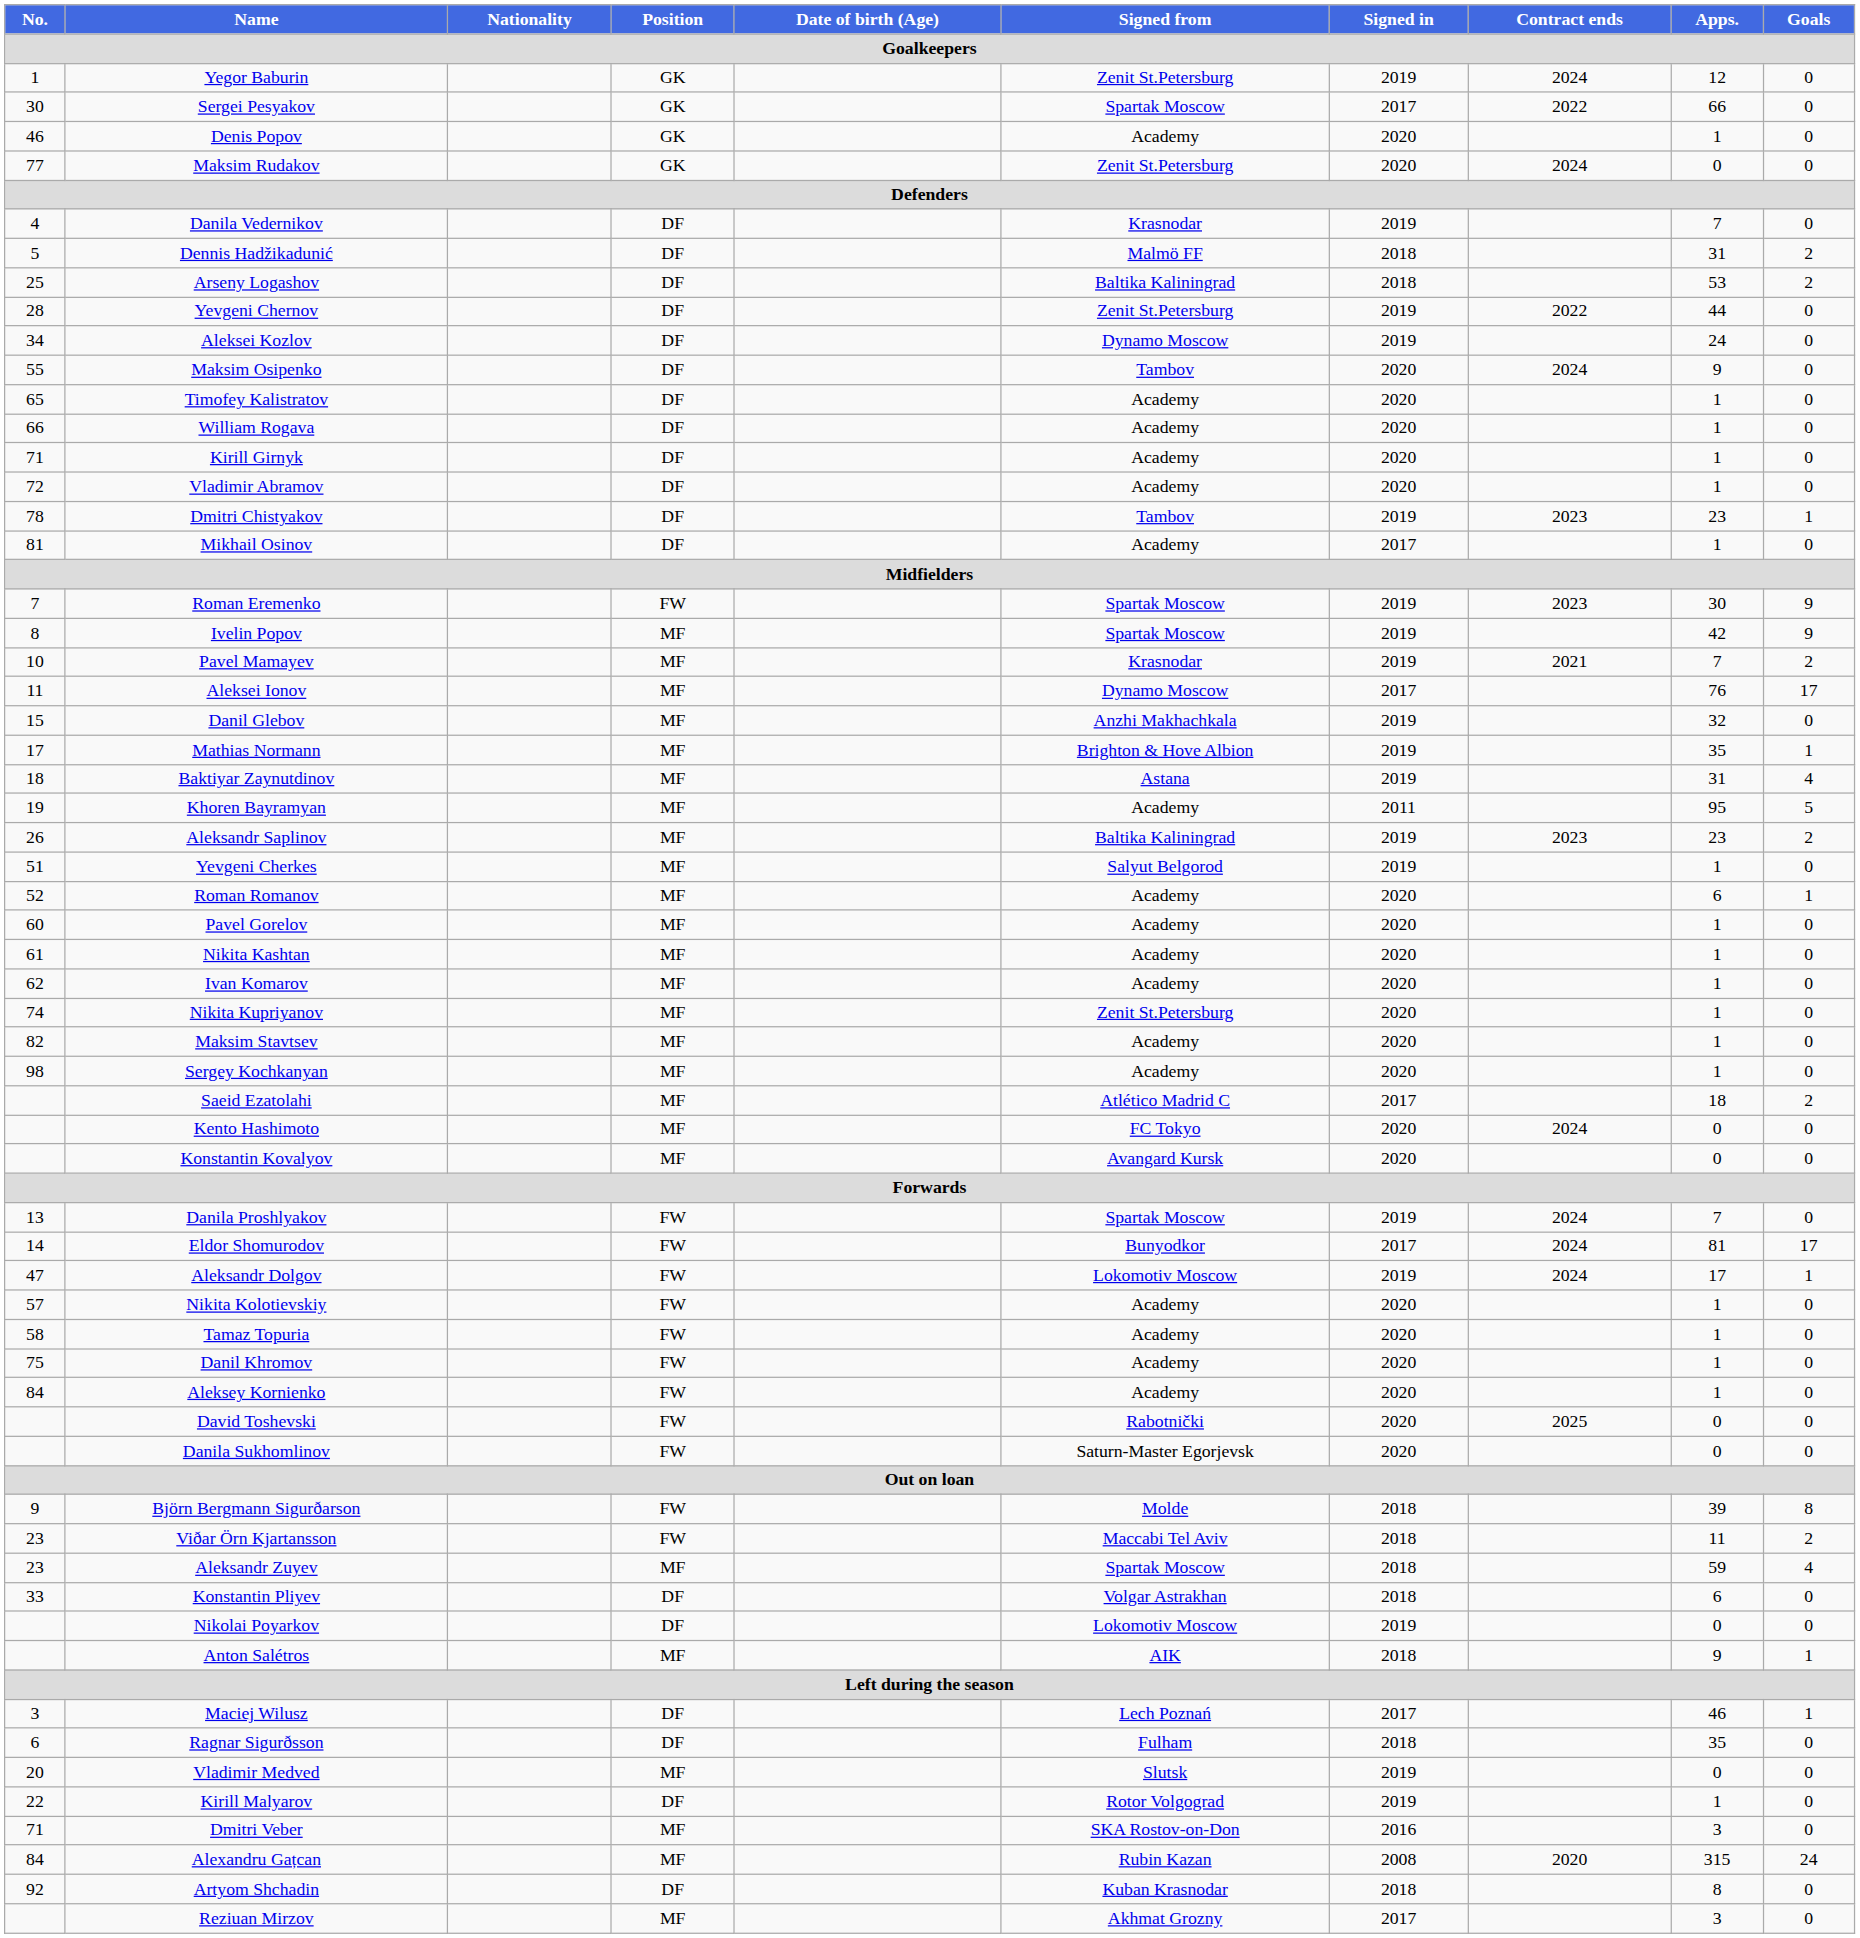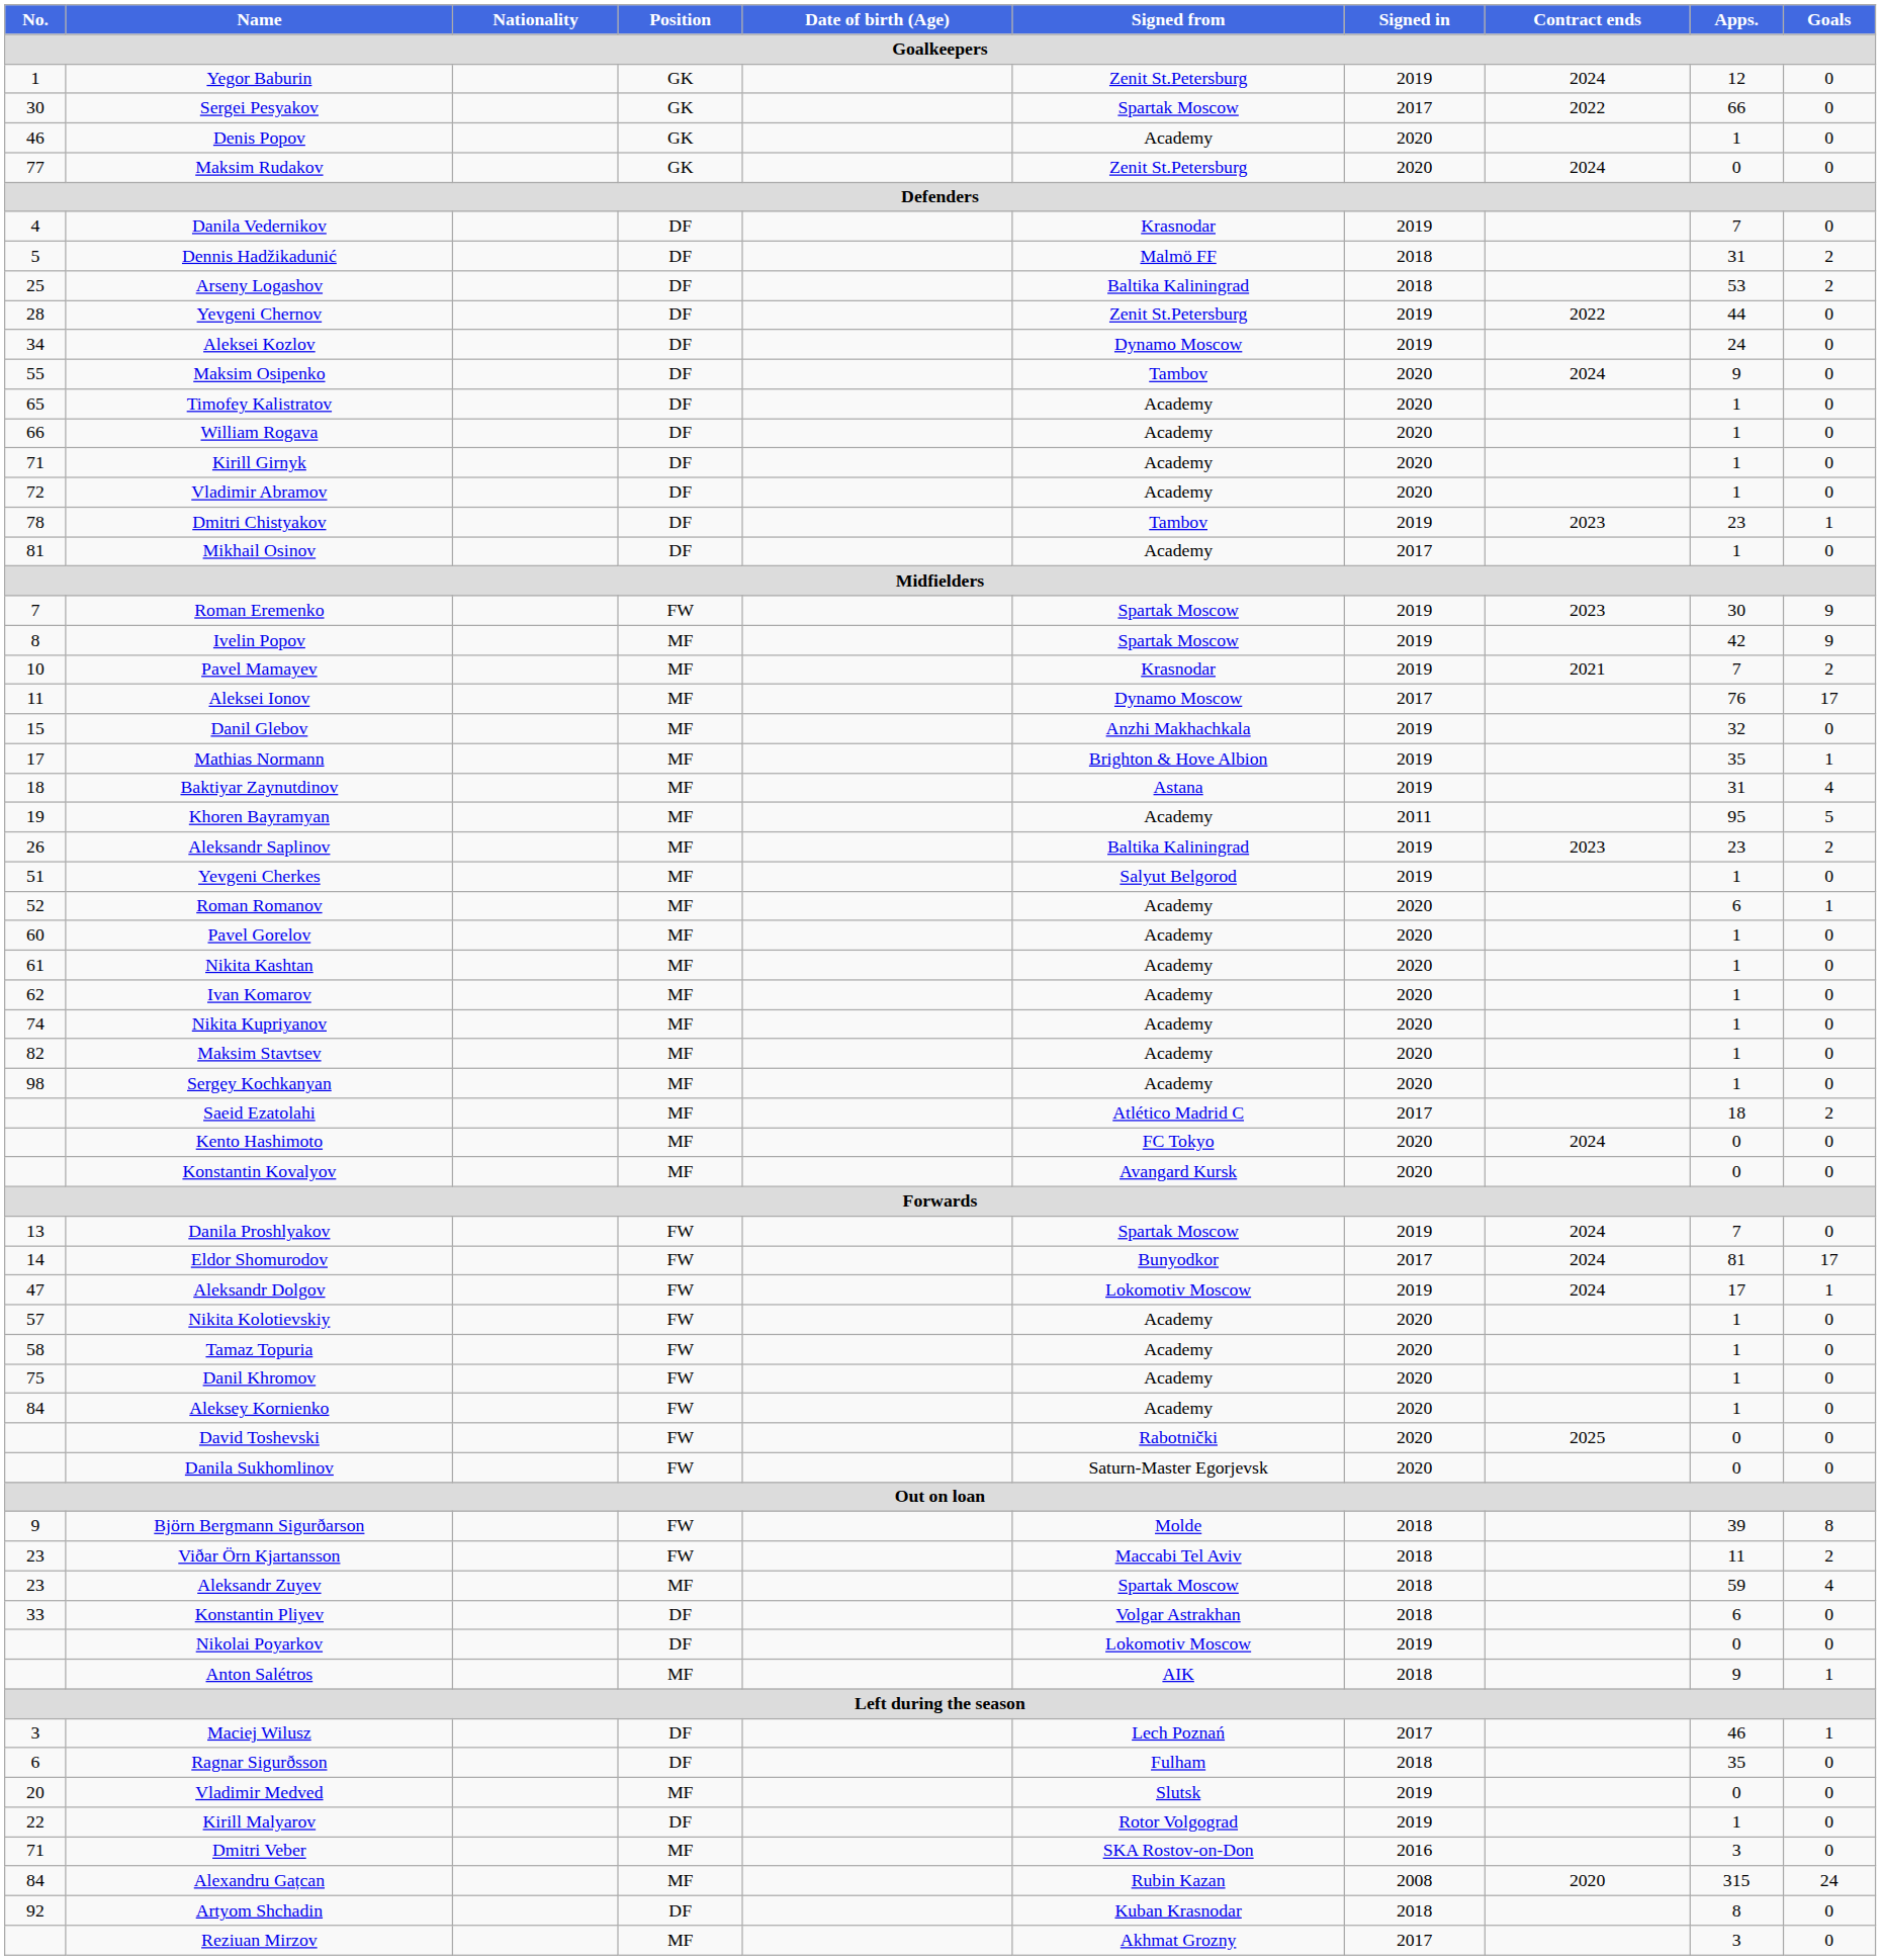Nikita Kupriyanov | Signed from: Zenit St.Petersburg -> Academy
